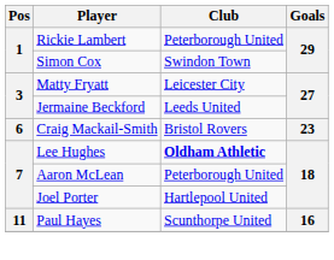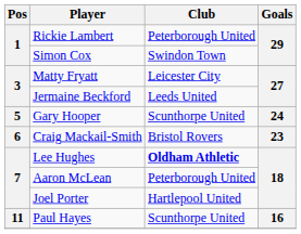+ row: 5 | Gary Hooper | Scunthorpe United | 24
